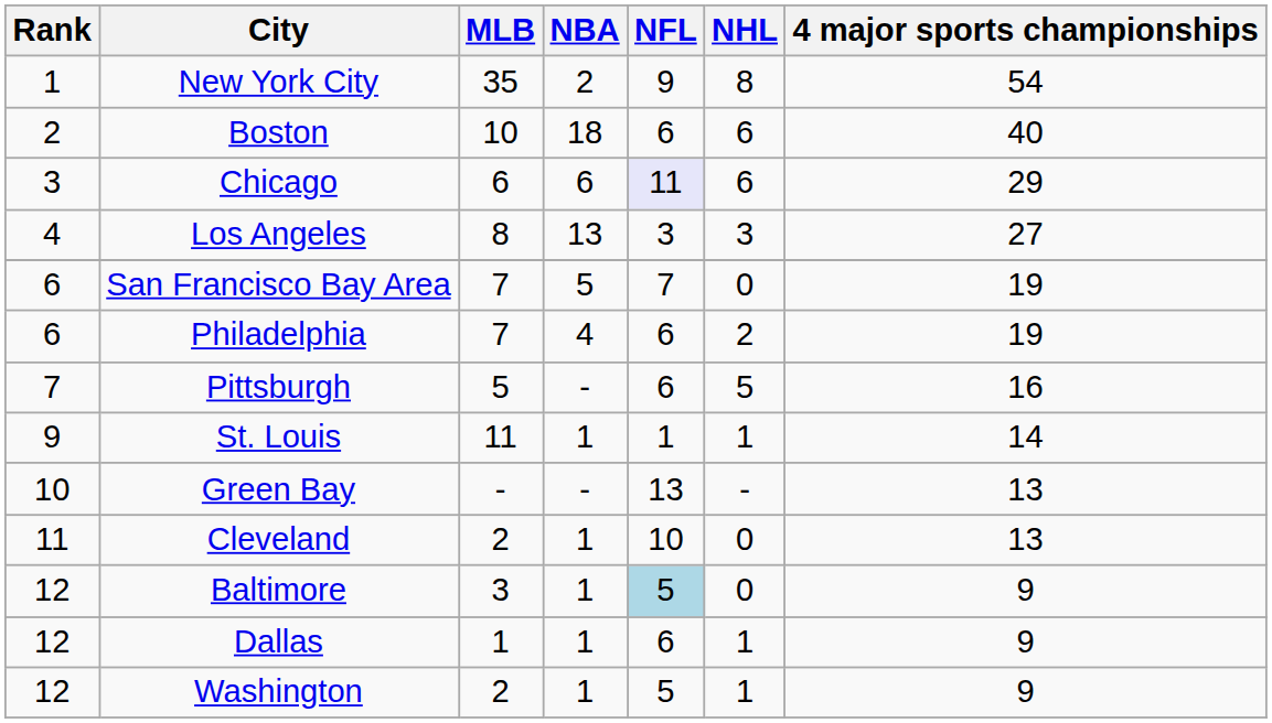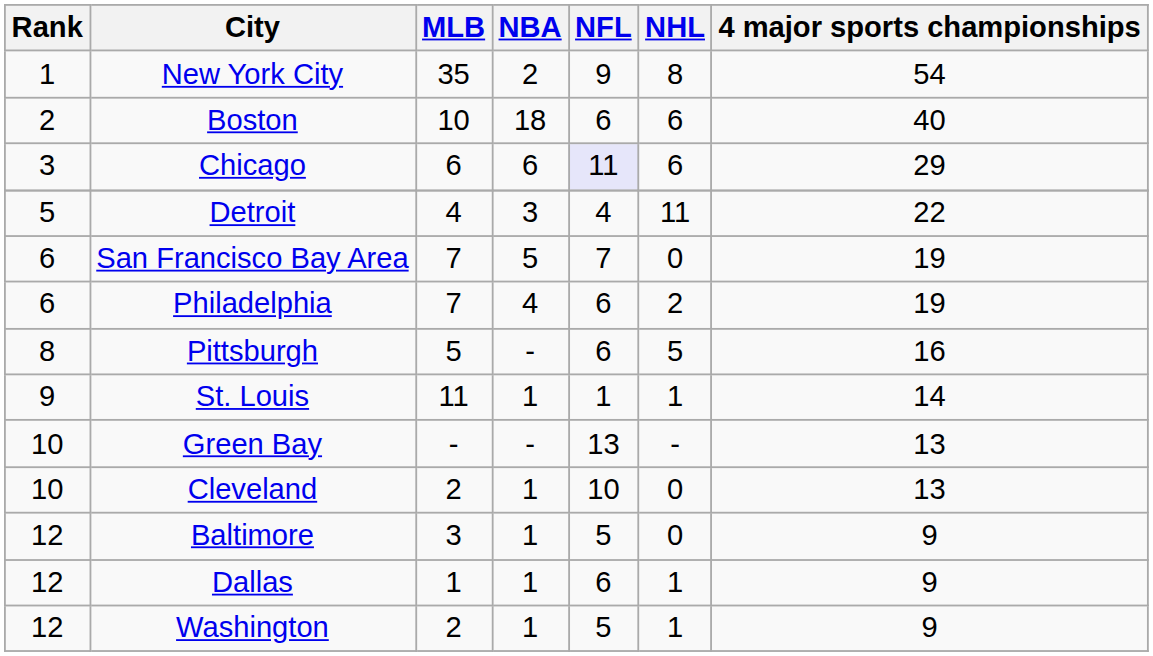- row: 4 | Los Angeles | 8 | 13 | 3 | 3 | 27
+ row: 5 | Detroit | 4 | 3 | 4 | 11 | 22
Pittsburgh | Rank: 7 -> 8
Cleveland | Rank: 11 -> 10
Baltimore | NFL: lightblue background -> no background
